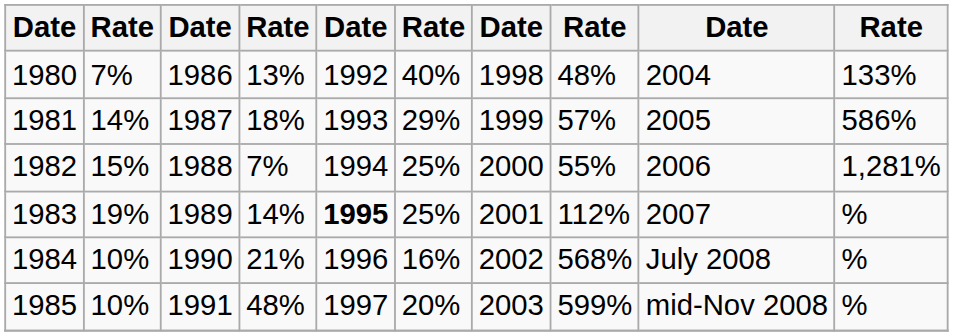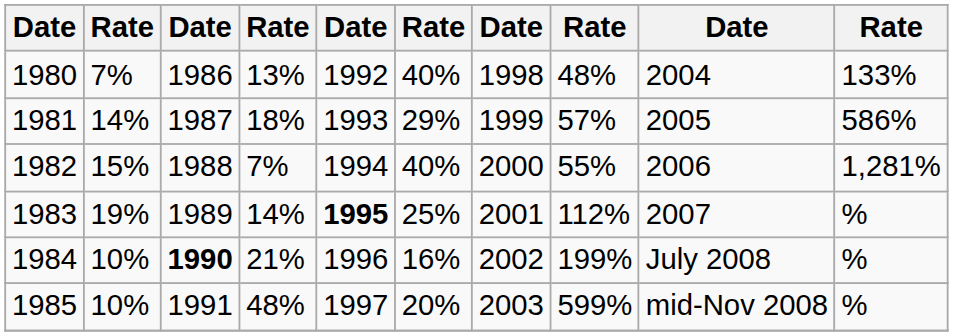1982 | column 6: 25% -> 40%
1984 | column 3: normal -> bold
1984 | column 8: 568% -> 199%
